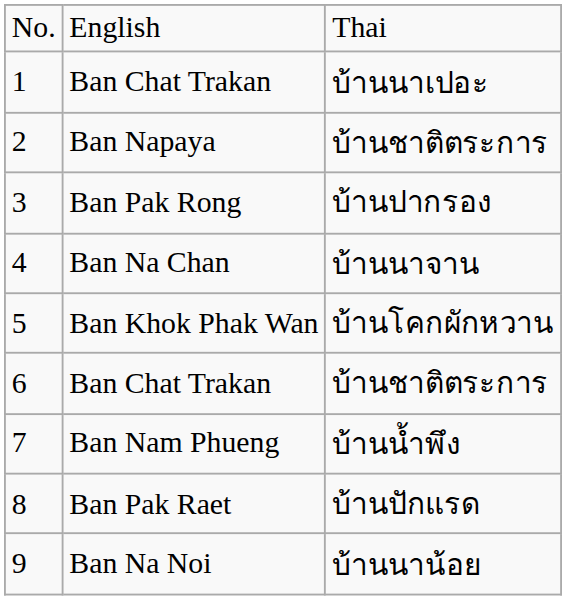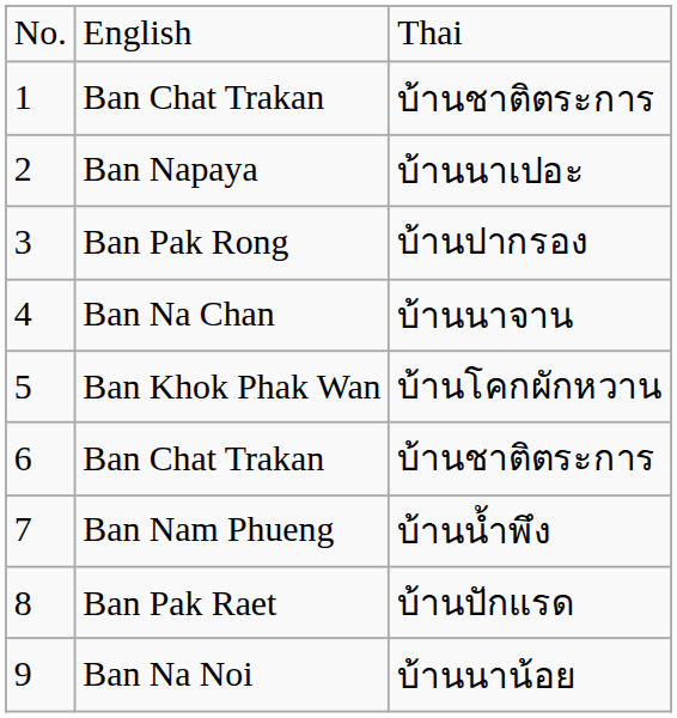1 | column 3: บ้านนาเปอะ -> บ้านชาติตระการ
2 | column 3: บ้านชาติตระการ -> บ้านนาเปอะ
